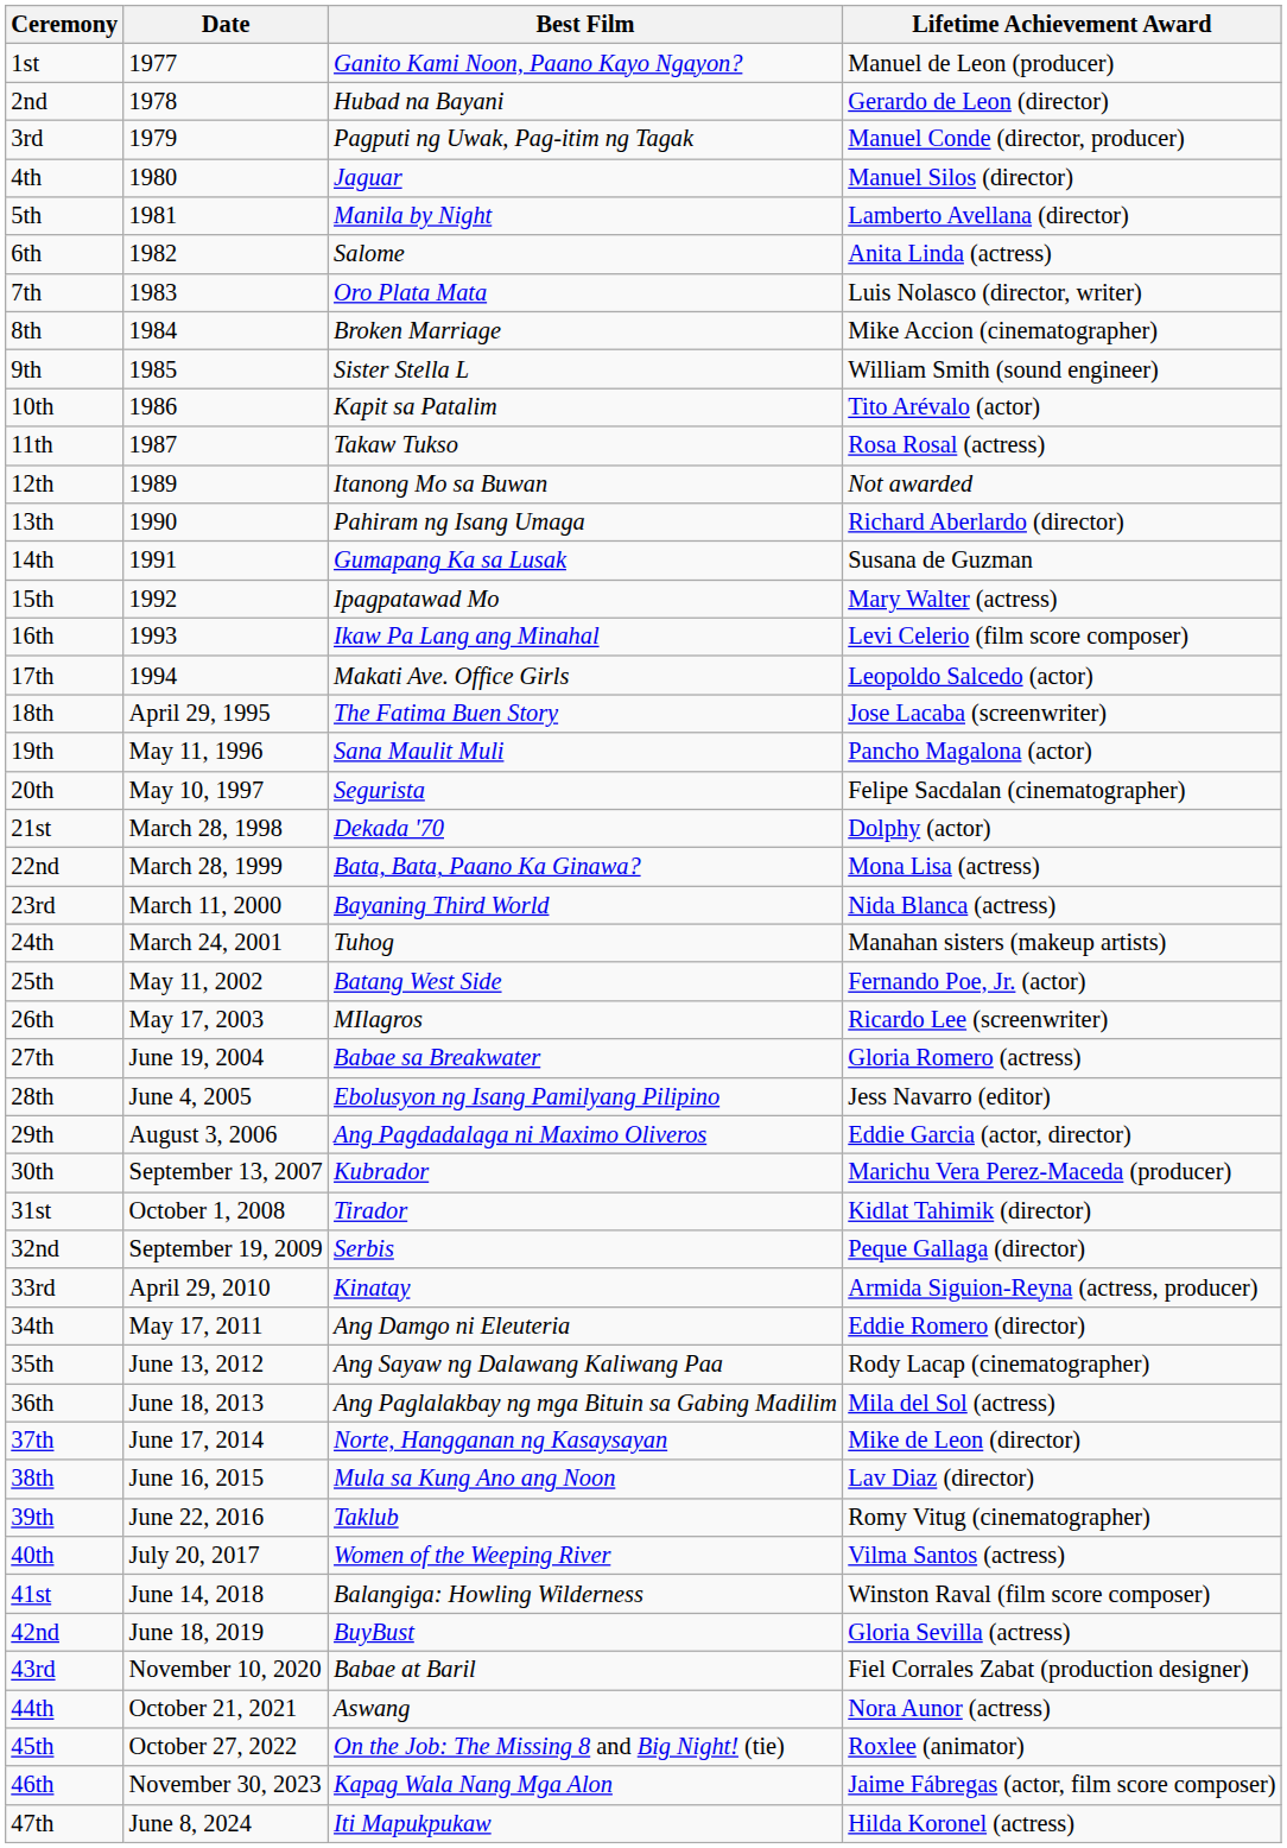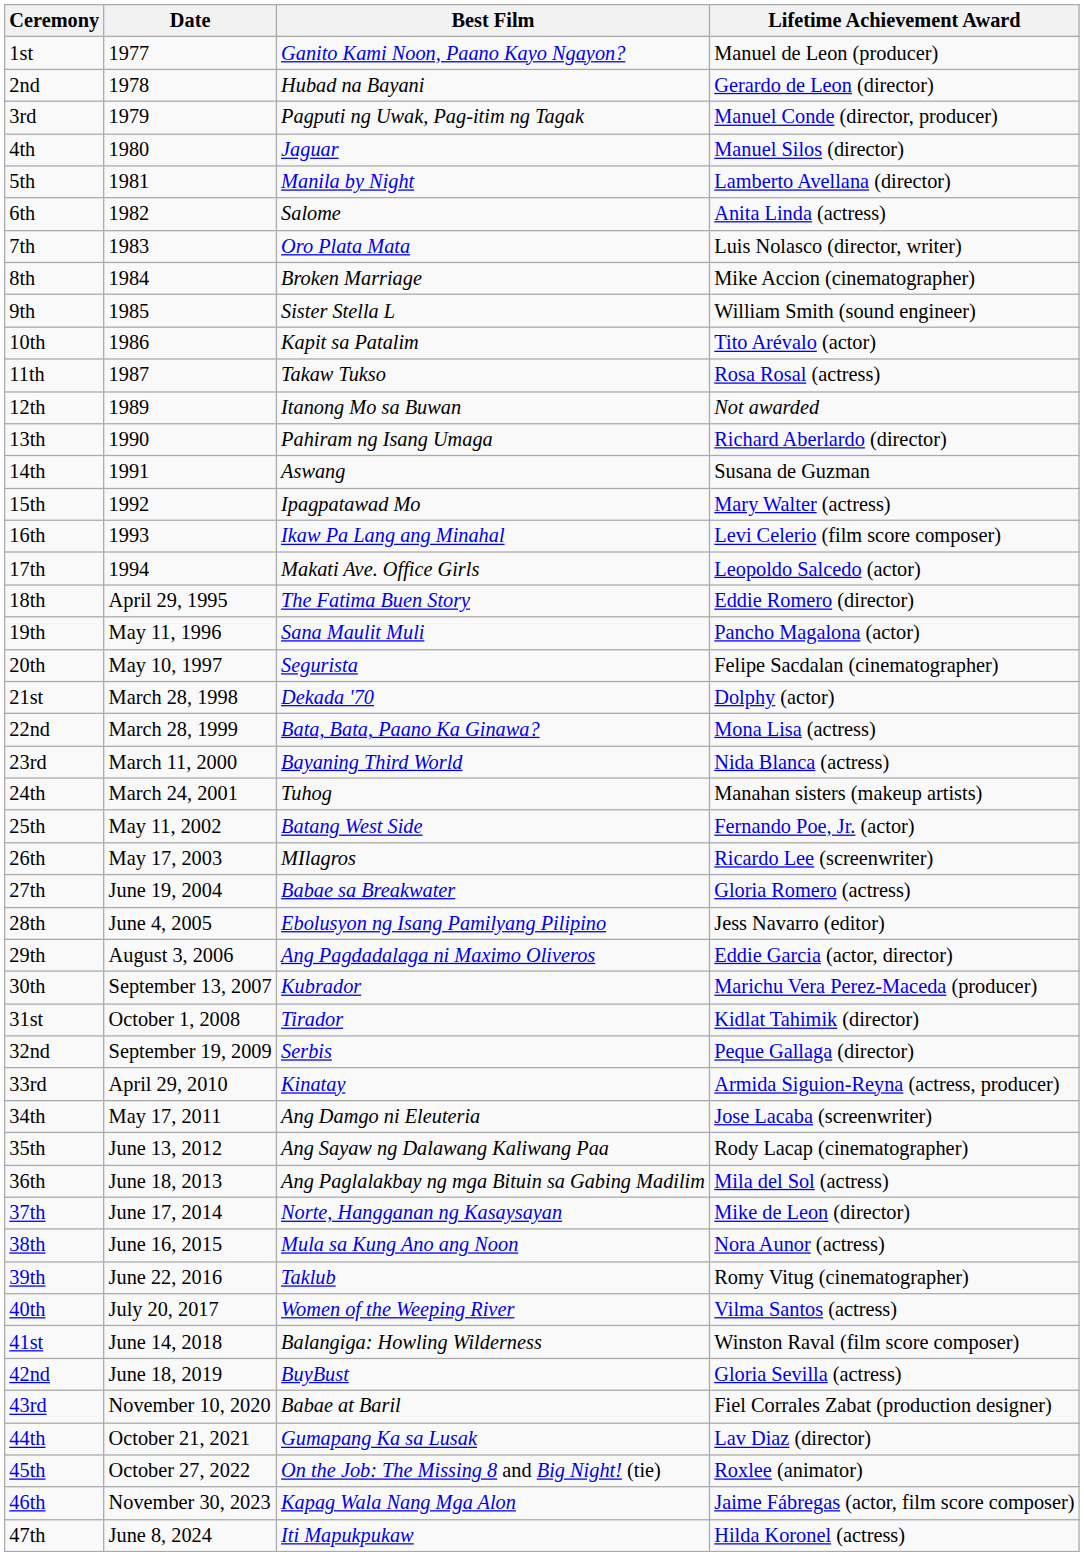14th | Best Film: Gumapang Ka sa Lusak -> Aswang
18th | Lifetime Achievement Award: Jose Lacaba (screenwriter) -> Eddie Romero (director)
34th | Lifetime Achievement Award: Eddie Romero (director) -> Jose Lacaba (screenwriter)
38th | Lifetime Achievement Award: Lav Diaz (director) -> Nora Aunor (actress)
44th | Best Film: Aswang -> Gumapang Ka sa Lusak
44th | Lifetime Achievement Award: Nora Aunor (actress) -> Lav Diaz (director)
